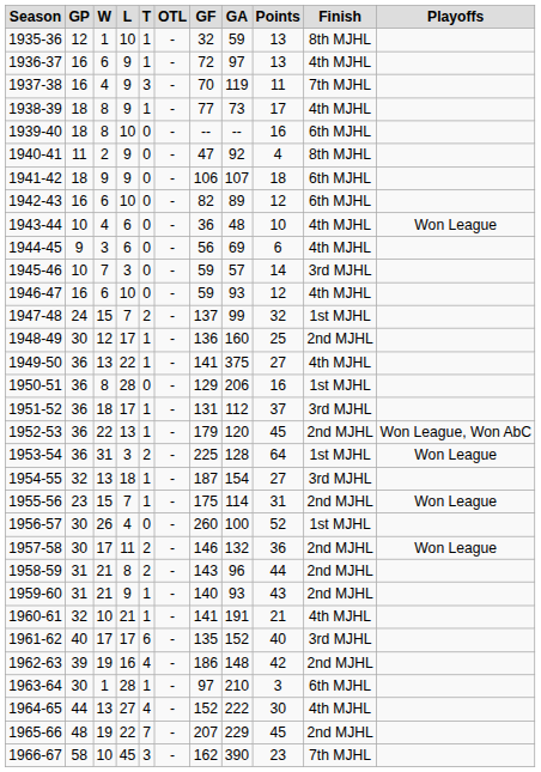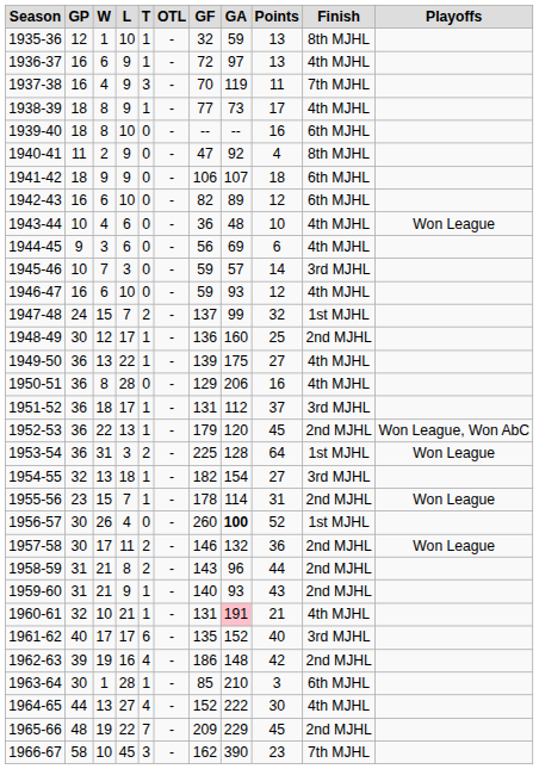1949-50 | GF: 141 -> 139
1949-50 | GA: 375 -> 175
1950-51 | Finish: 1st MJHL -> 4th MJHL
1954-55 | GF: 187 -> 182
1955-56 | GF: 175 -> 178
1956-57 | GA: normal -> bold
1960-61 | GF: 141 -> 131
1960-61 | GA: no background -> pink background
1963-64 | GF: 97 -> 85
1965-66 | GF: 207 -> 209
